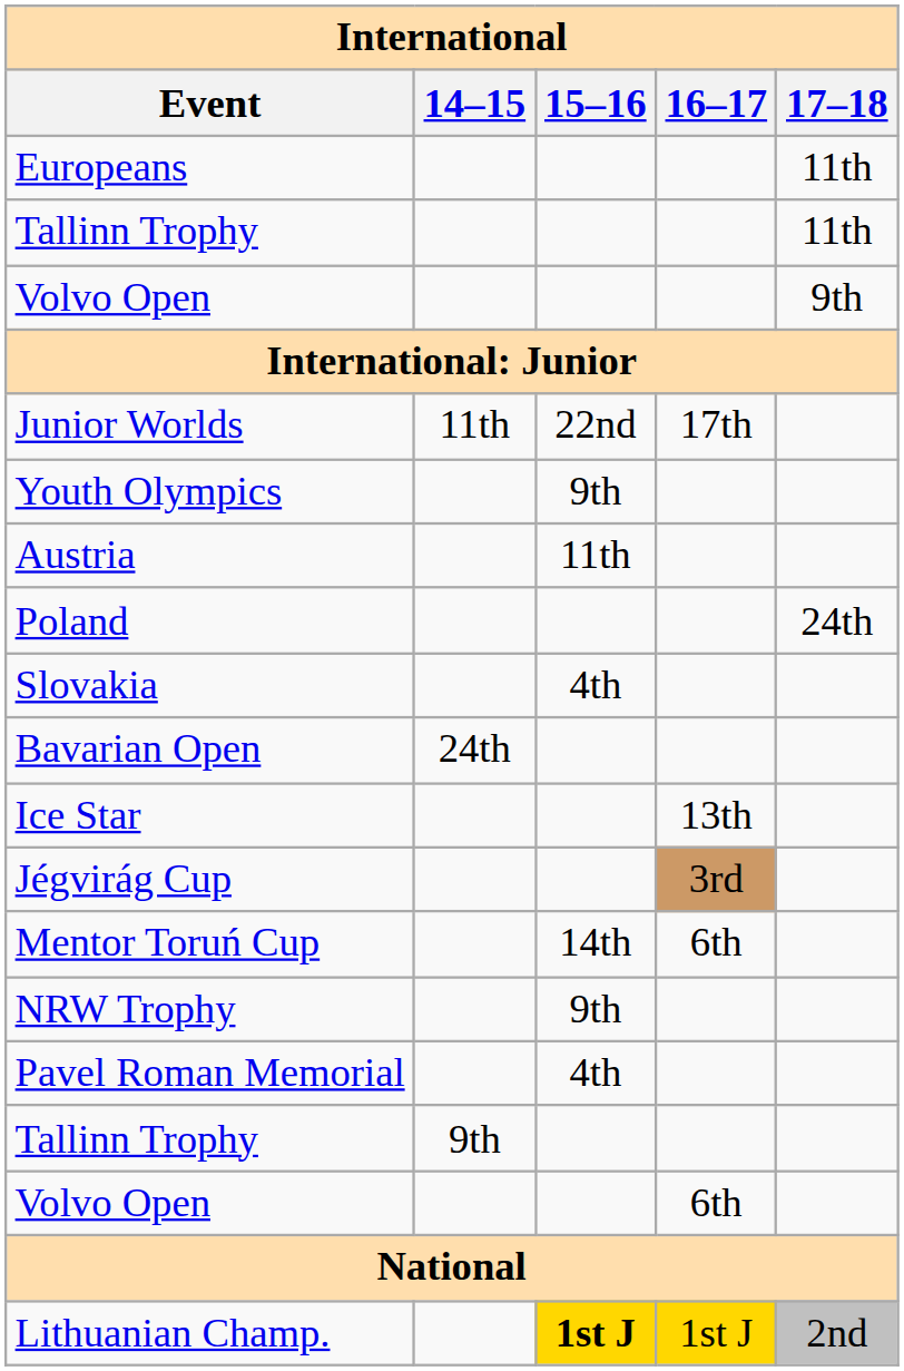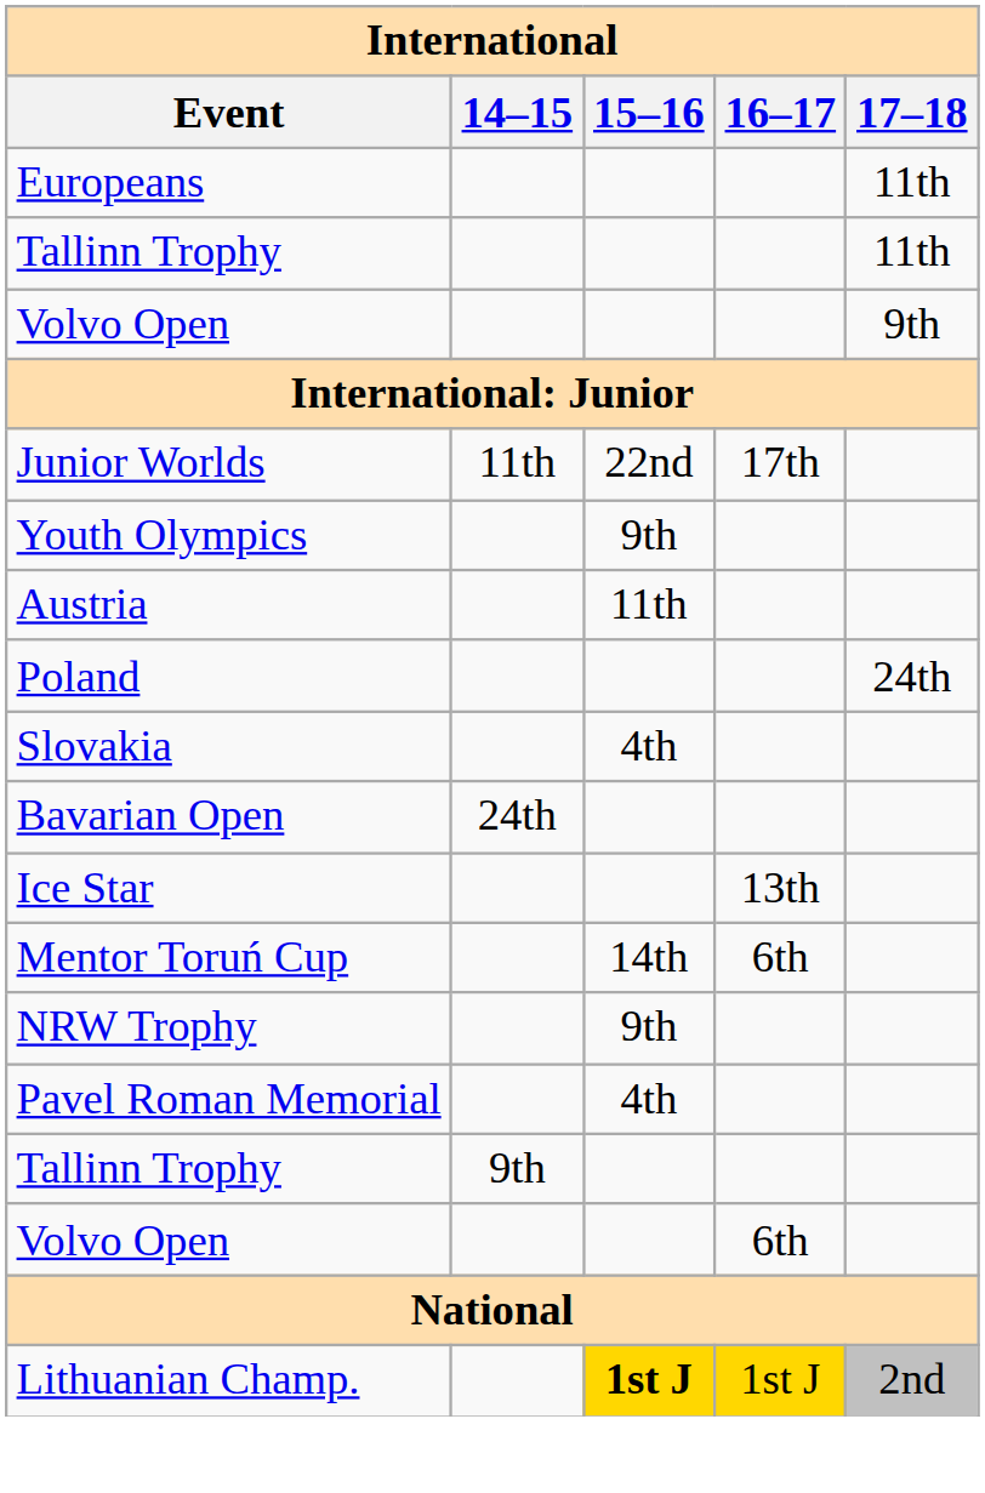- row: Jégvirág Cup | 3rd
